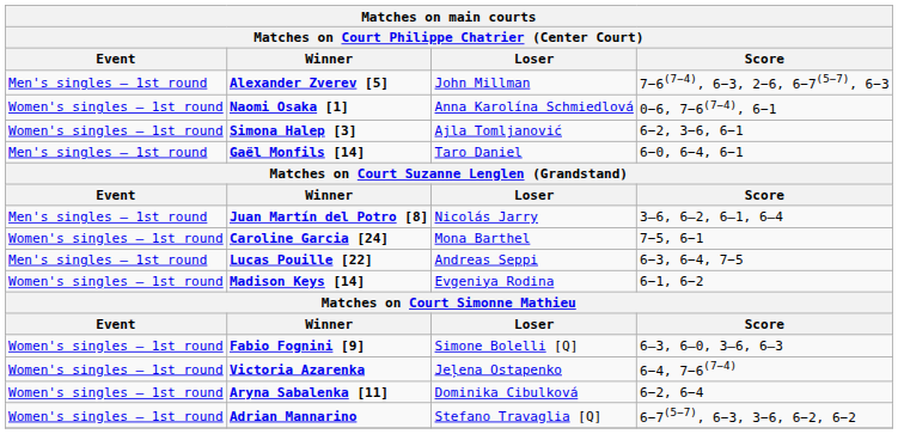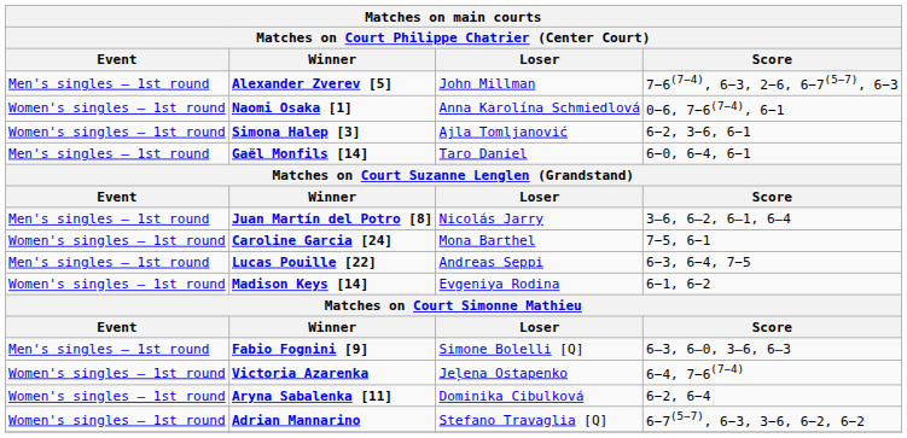Fabio Fognini [9] | Event: Women's singles – 1st round -> Men's singles – 1st round
